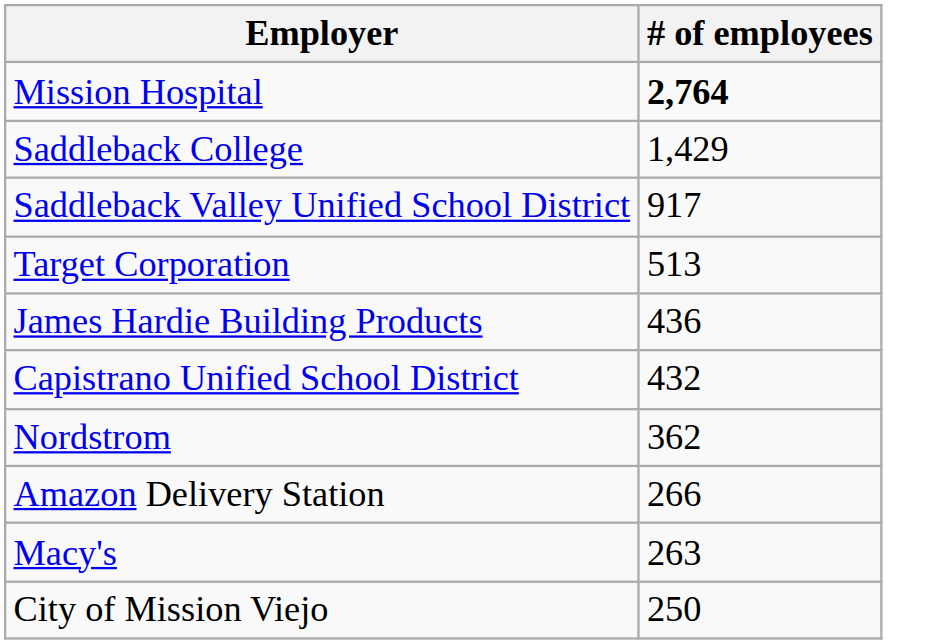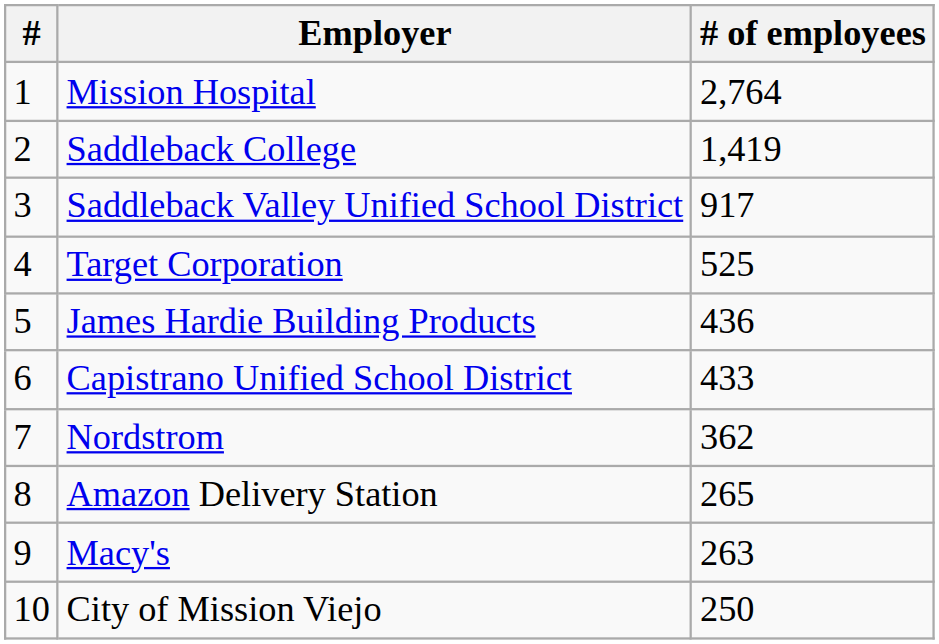+ column: # | 1 | 2 | 3 | 4 | 5 | 6 | 7 | 8 | 9 | 10
Mission Hospital | # of employees: bold -> normal
Saddleback College | # of employees: 1,429 -> 1,419
Target Corporation | # of employees: 513 -> 525
Capistrano Unified School District | # of employees: 432 -> 433
Amazon Delivery Station | # of employees: 266 -> 265
